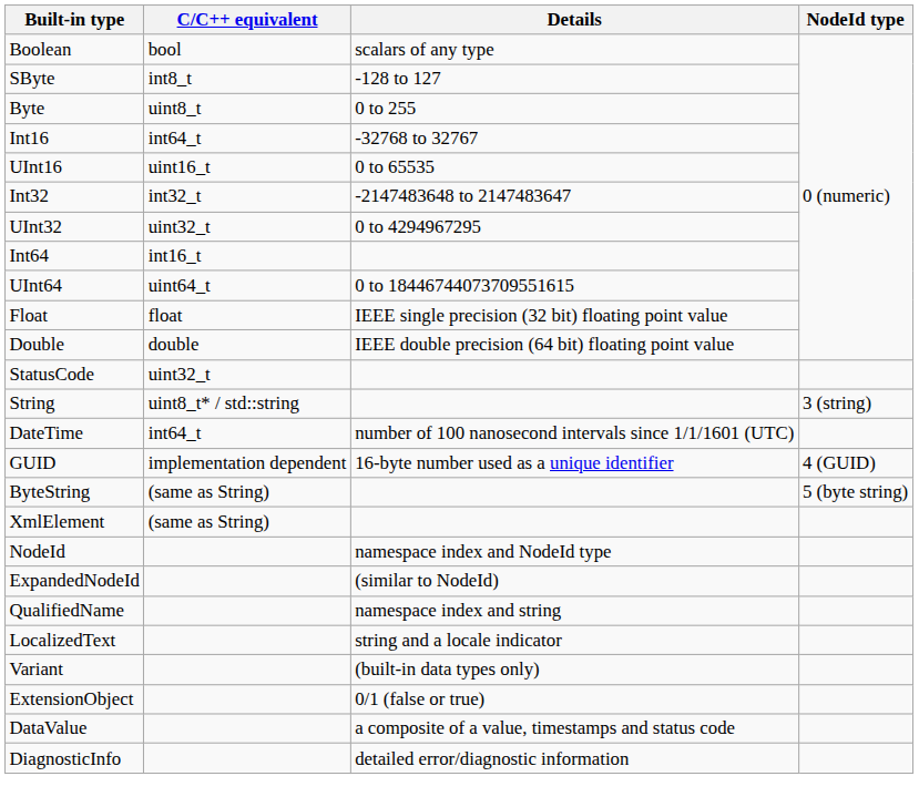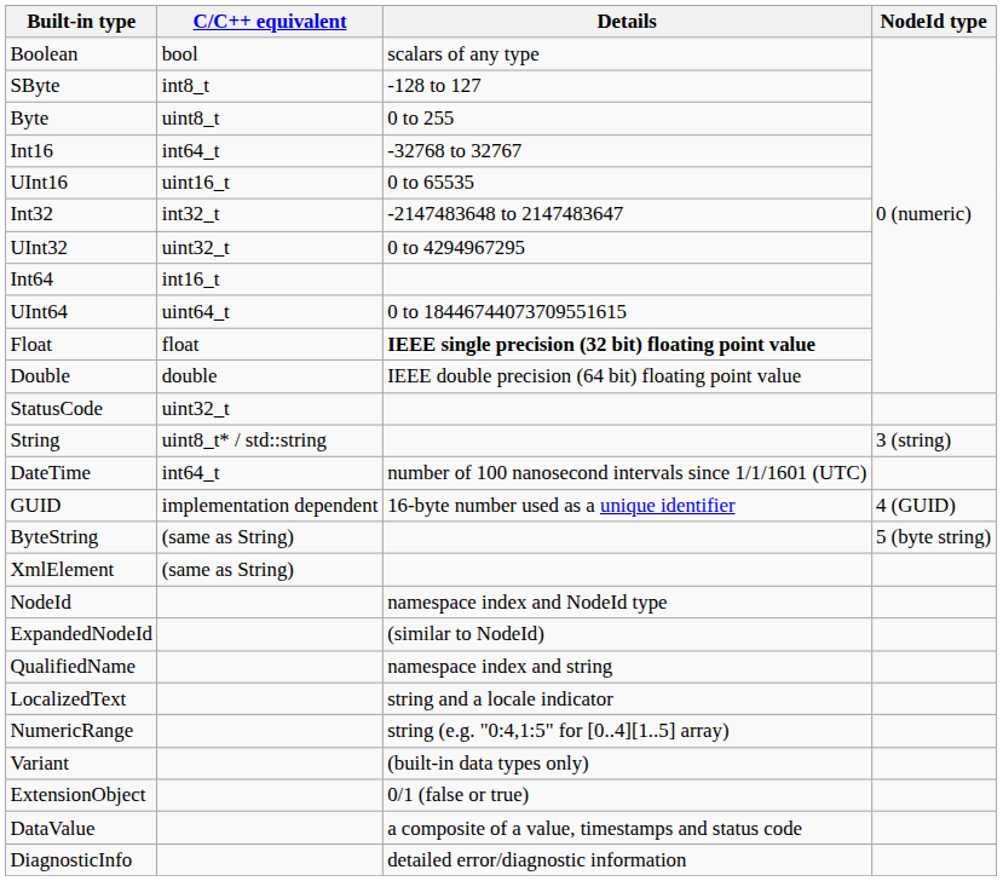Float | Details: normal -> bold
+ row: NumericRange | string (e.g. "0:4,1:5" for [0..4][1..5] array)
